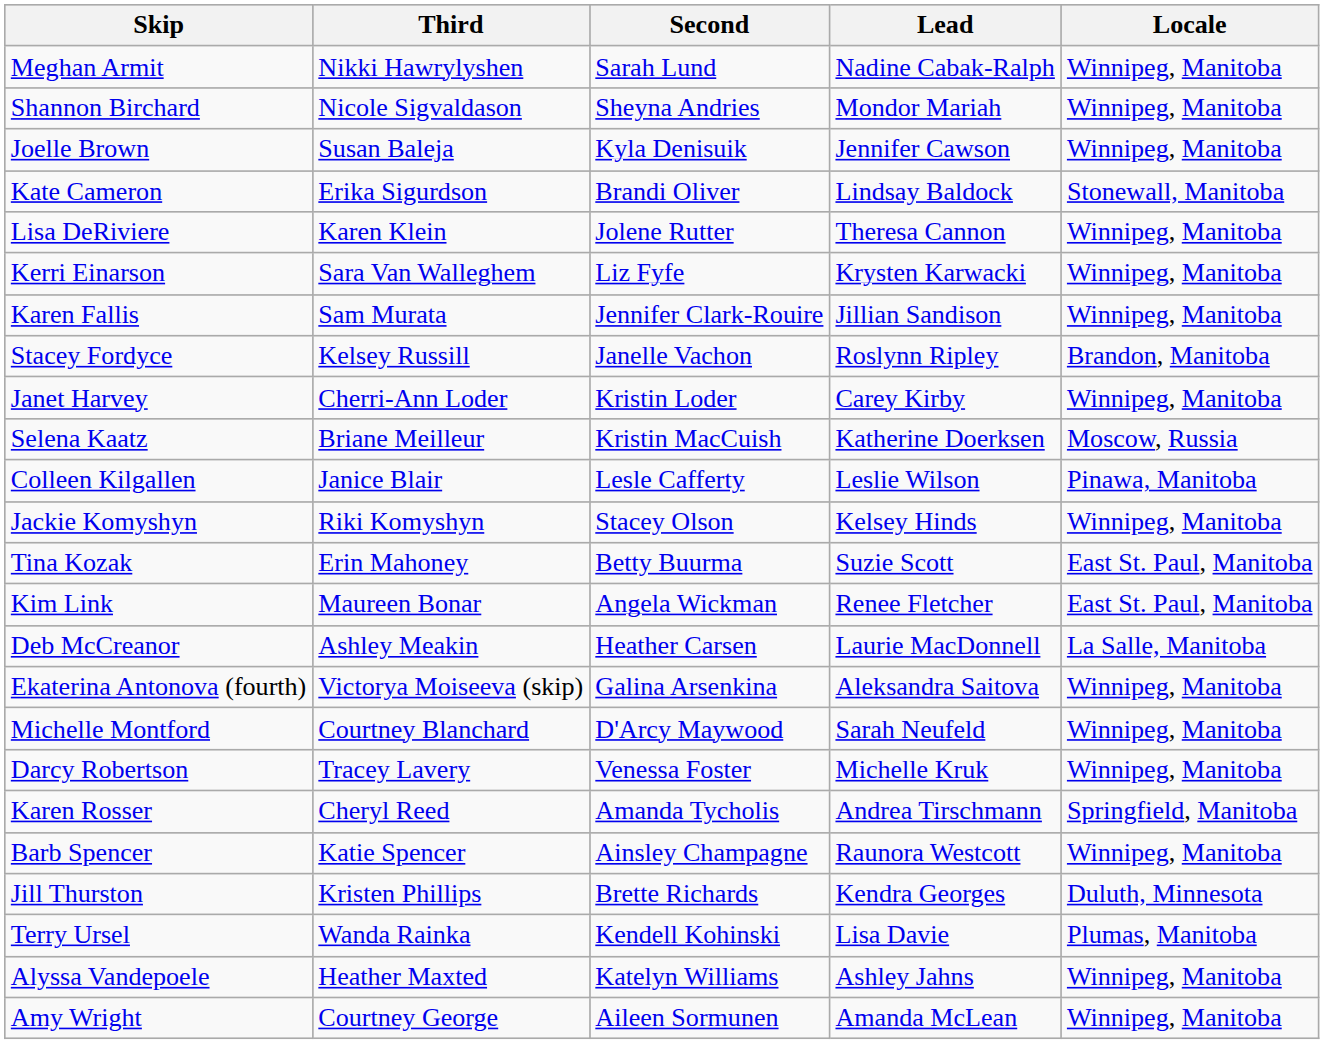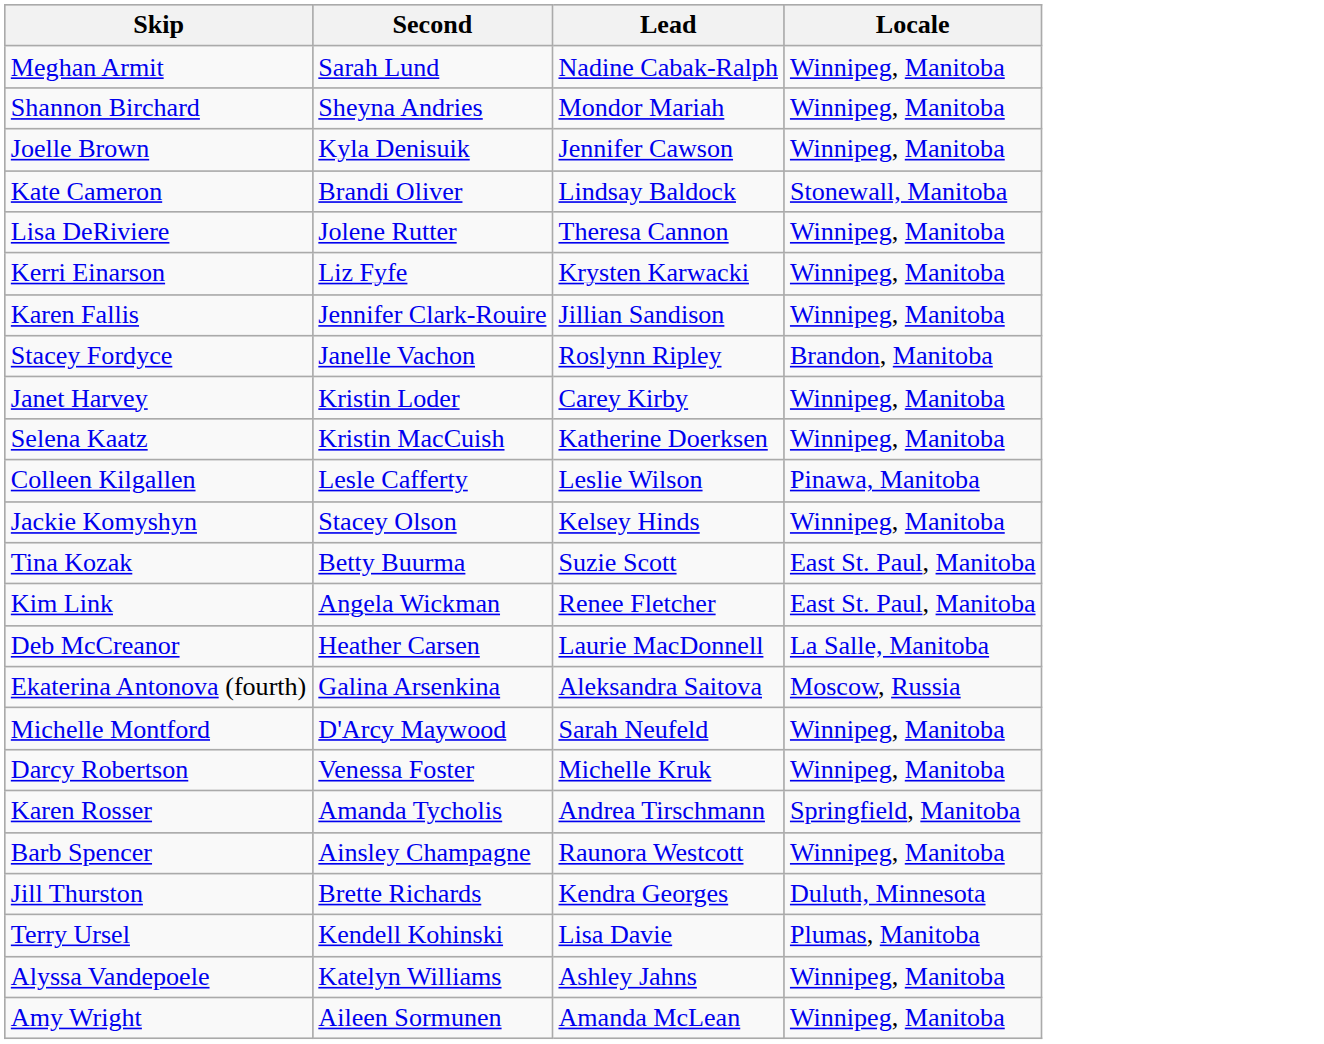- column: Third | Nikki Hawrylyshen | Nicole Sigvaldason | Susan Baleja | Erika Sigurdson | Karen Klein | Sara Van Walleghem | Sam Murata | Kelsey Russill | Cherri-Ann Loder | Briane Meilleur | Janice Blair | Riki Komyshyn | Erin Mahoney | Maureen Bonar | Ashley Meakin | Victorya Moiseeva (skip) | Courtney Blanchard | Tracey Lavery | Cheryl Reed | Katie Spencer | Kristen Phillips | Wanda Rainka | Heather Maxted | Courtney George
Selena Kaatz | Locale: Moscow, Russia -> Winnipeg, Manitoba
Ekaterina Antonova (fourth) | Locale: Winnipeg, Manitoba -> Moscow, Russia
